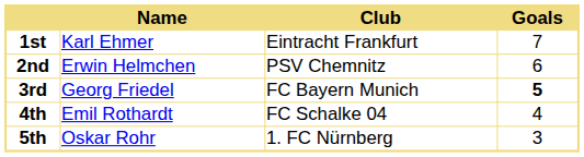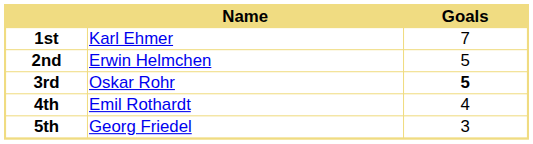- column: Club | Eintracht Frankfurt | PSV Chemnitz | FC Bayern Munich | FC Schalke 04 | 1. FC Nürnberg
2nd | Goals: 6 -> 5
3rd | Name: Georg Friedel -> Oskar Rohr
5th | Name: Oskar Rohr -> Georg Friedel
